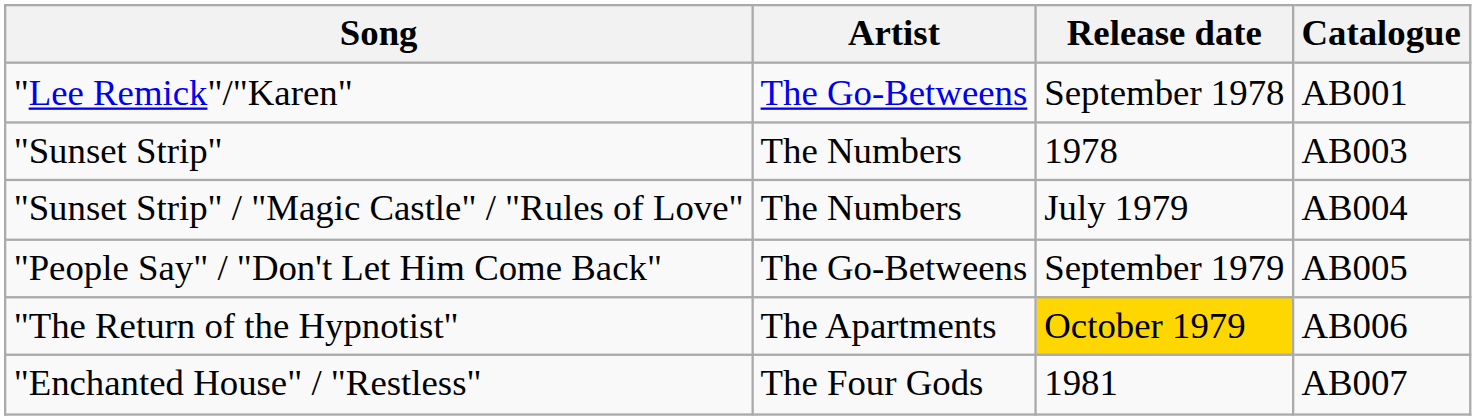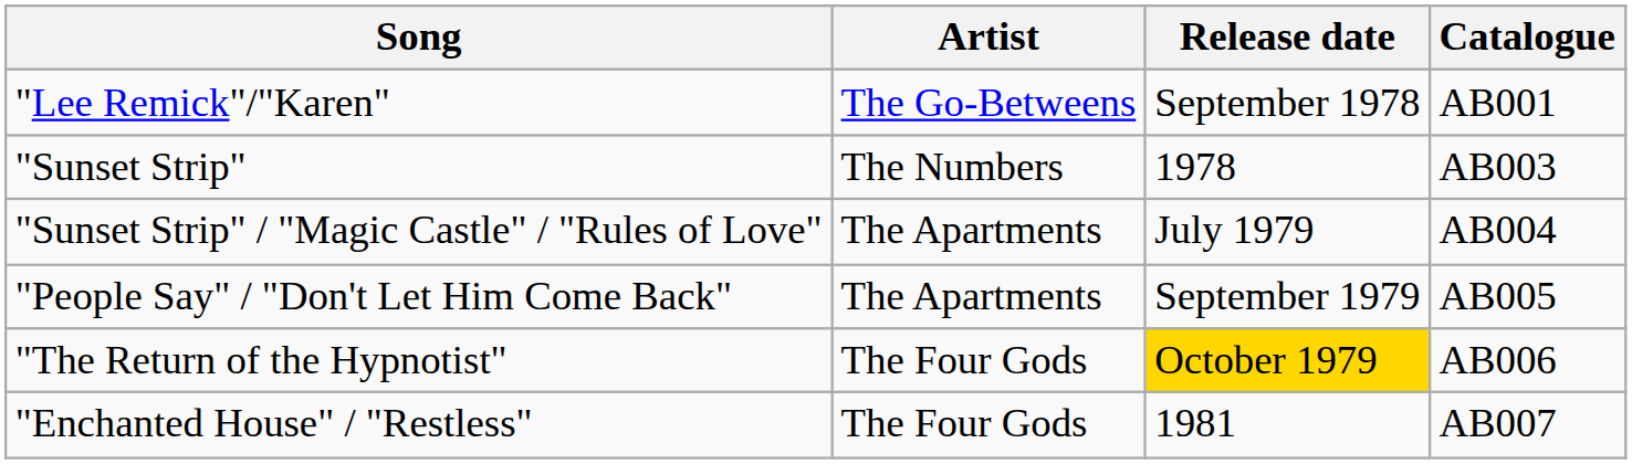"Sunset Strip" / "Magic Castle" / "Rules of Love" | Artist: The Numbers -> The Apartments
"People Say" / "Don't Let Him Come Back" | Artist: The Go-Betweens -> The Apartments
"The Return of the Hypnotist" | Artist: The Apartments -> The Four Gods
